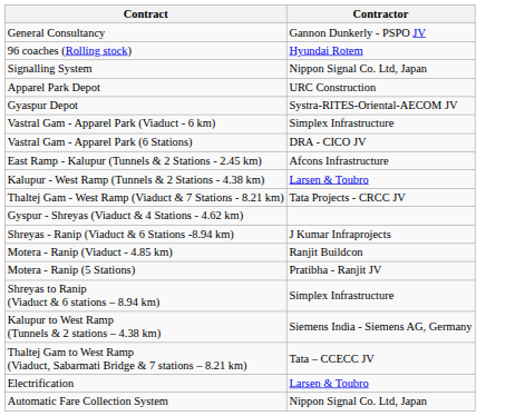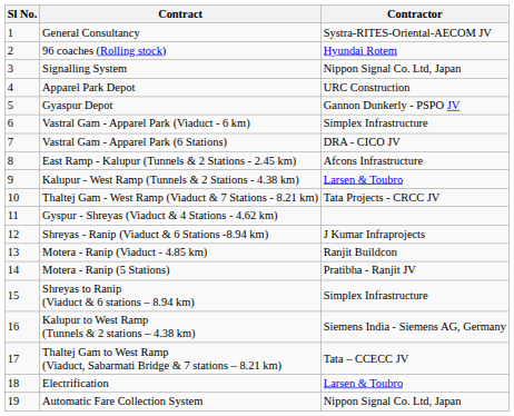+ column: Sl No. | 1 | 2 | 3 | 4 | 5 | 6 | 7 | 8 | 9 | 10 | 11 | 12 | 13 | 14 | 15 | 16 | 17 | 18 | 19
General Consultancy | Contractor: Gannon Dunkerly - PSPO JV -> Systra-RITES-Oriental-AECOM JV
Gyaspur Depot | Contractor: Systra-RITES-Oriental-AECOM JV -> Gannon Dunkerly - PSPO JV
